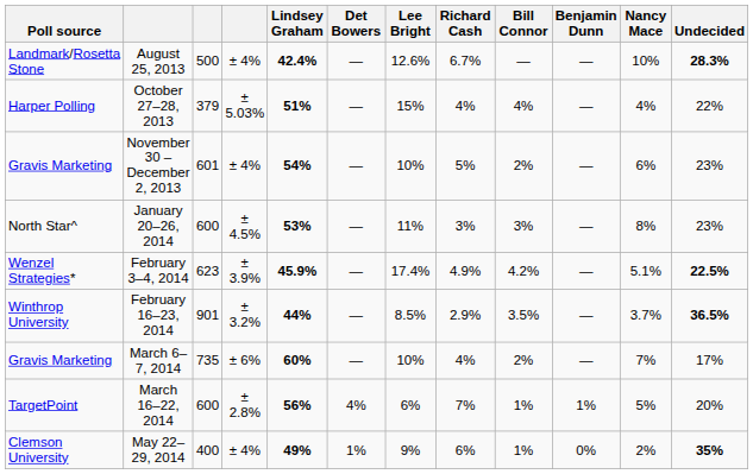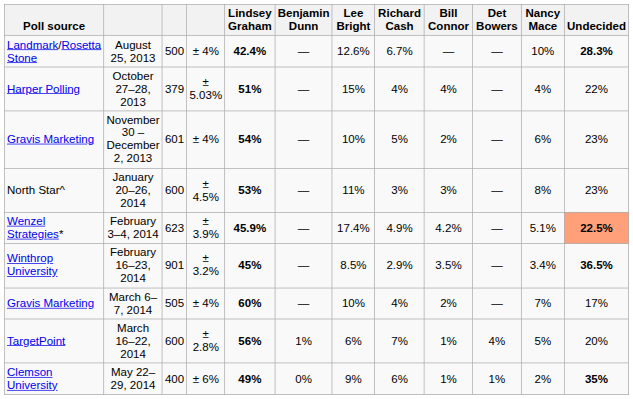columns swapped: Det Bowers <-> Benjamin Dunn
February 3–4, 2014 | Undecided: no background -> lightsalmon background
February 16–23, 2014 | Lindsey Graham: 44% -> 45%
February 16–23, 2014 | Nancy Mace: 3.7% -> 3.4%
March 6–7, 2014 | column 3: 735 -> 505
March 6–7, 2014 | column 4: ± 6% -> ± 4%
May 22–29, 2014 | column 4: ± 4% -> ± 6%
